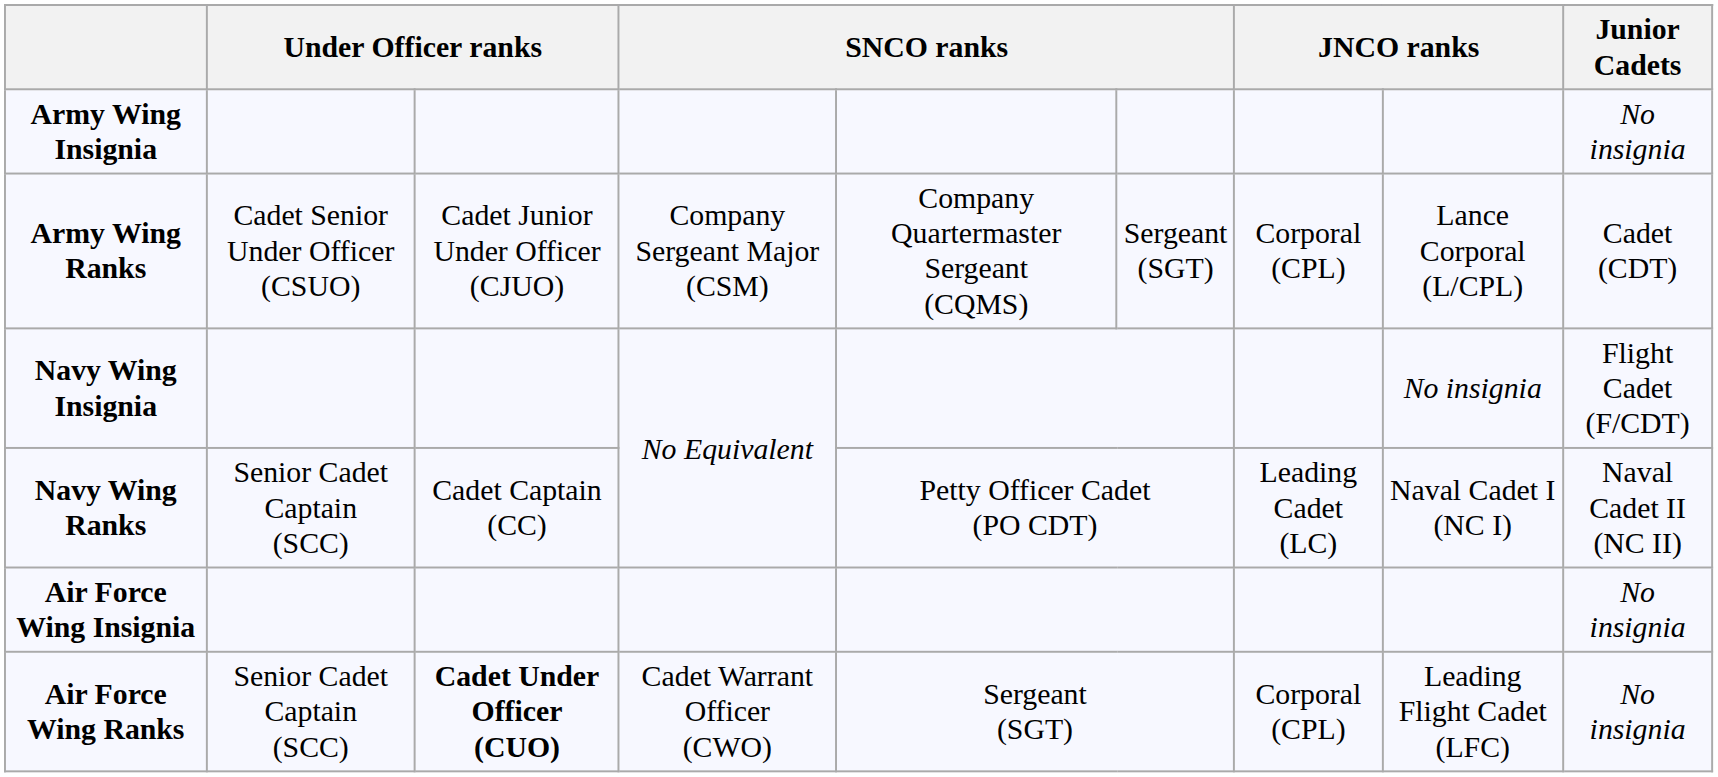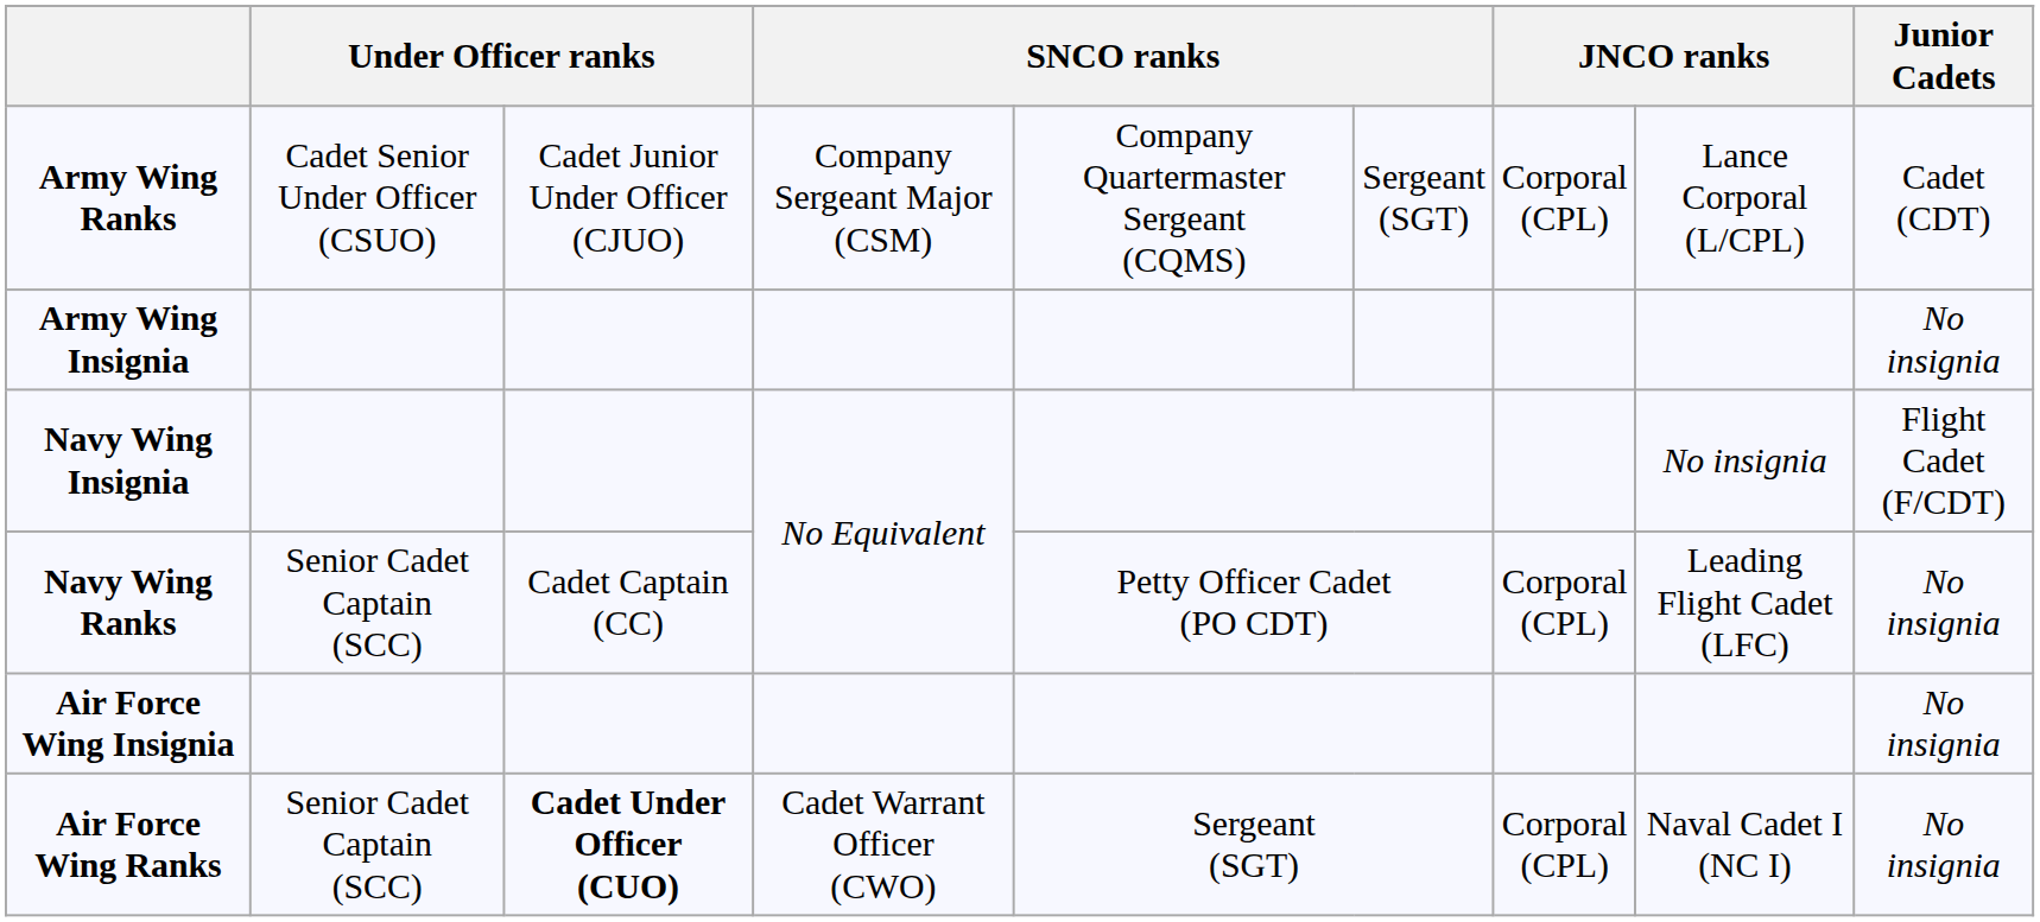rows swapped: Army Wing Insignia <-> Army Wing Ranks
Navy Wing Ranks | column 7: Leading Cadet (LC) -> Corporal (CPL)
Navy Wing Ranks | column 8: Naval Cadet I (NC I) -> Leading Flight Cadet (LFC)
Navy Wing Ranks | Junior Cadets: Naval Cadet II (NC II) -> No insignia
Air Force Wing Ranks | column 8: Leading Flight Cadet (LFC) -> Naval Cadet I (NC I)
